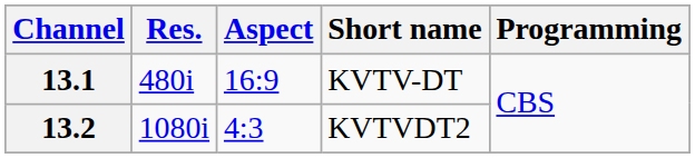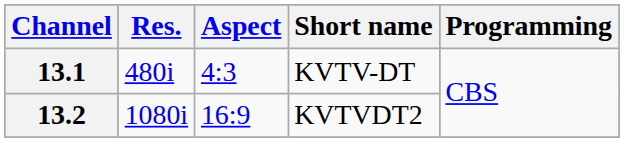13.1 | Aspect: 16:9 -> 4:3
13.2 | Aspect: 4:3 -> 16:9
